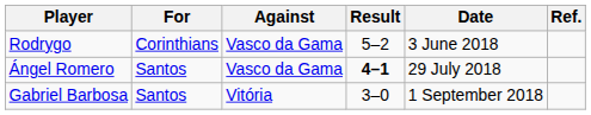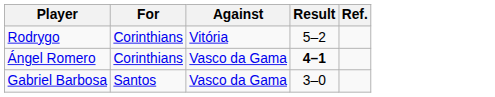- column: Date | 3 June 2018 | 29 July 2018 | 1 September 2018
Rodrygo | Against: Vasco da Gama -> Vitória
Ángel Romero | For: Santos -> Corinthians
Gabriel Barbosa | Against: Vitória -> Vasco da Gama
